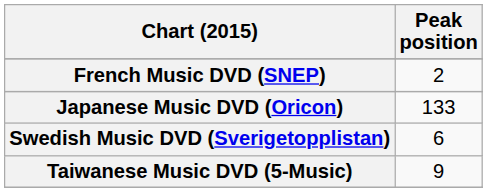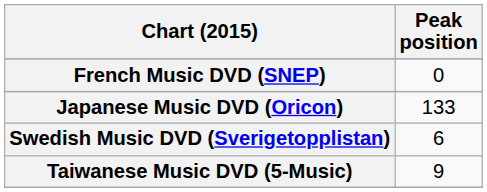French Music DVD (SNEP) | Peak position: 2 -> 0
